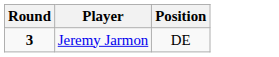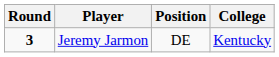+ column: College | Kentucky
